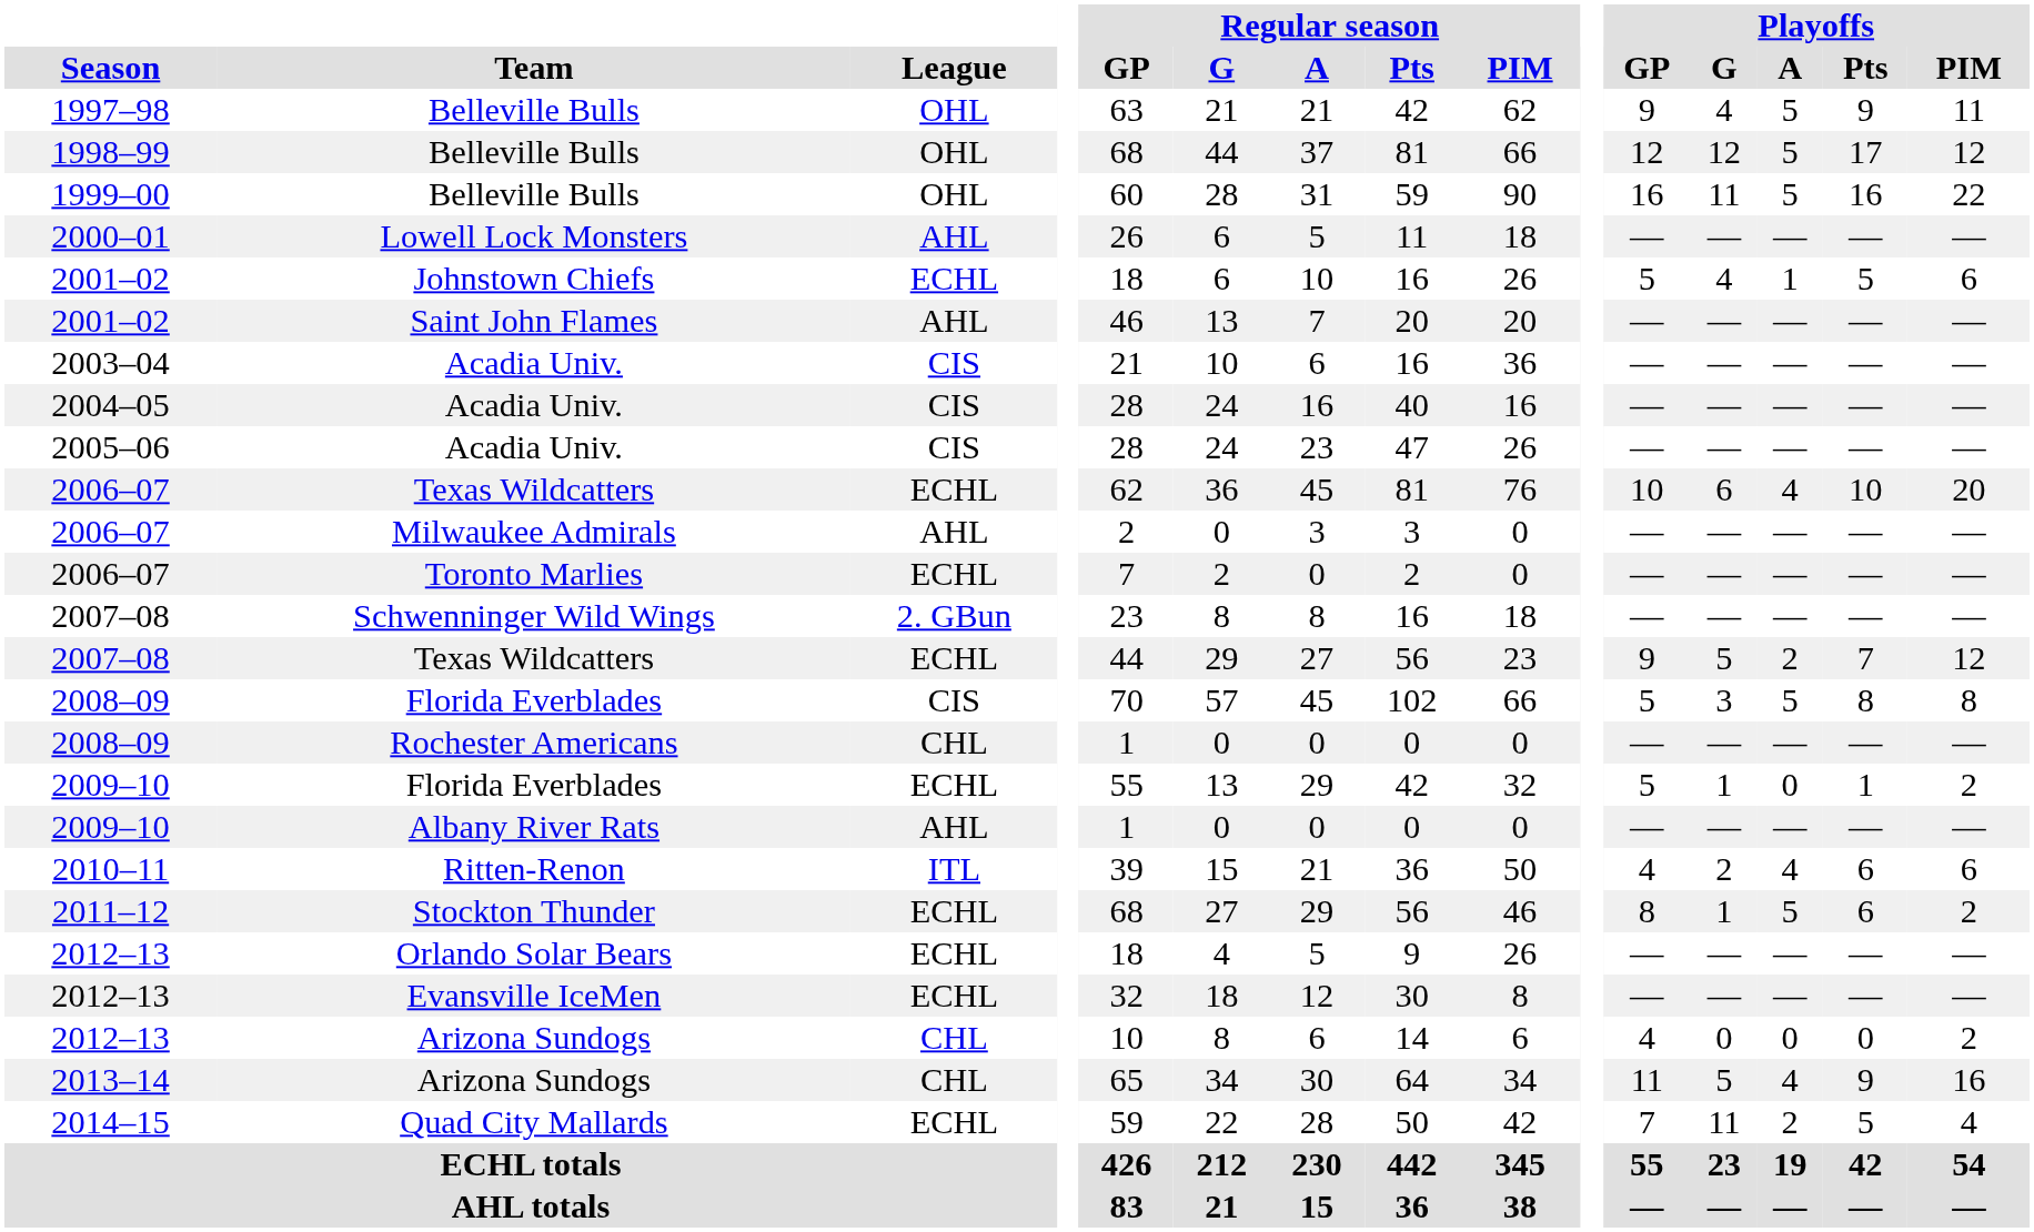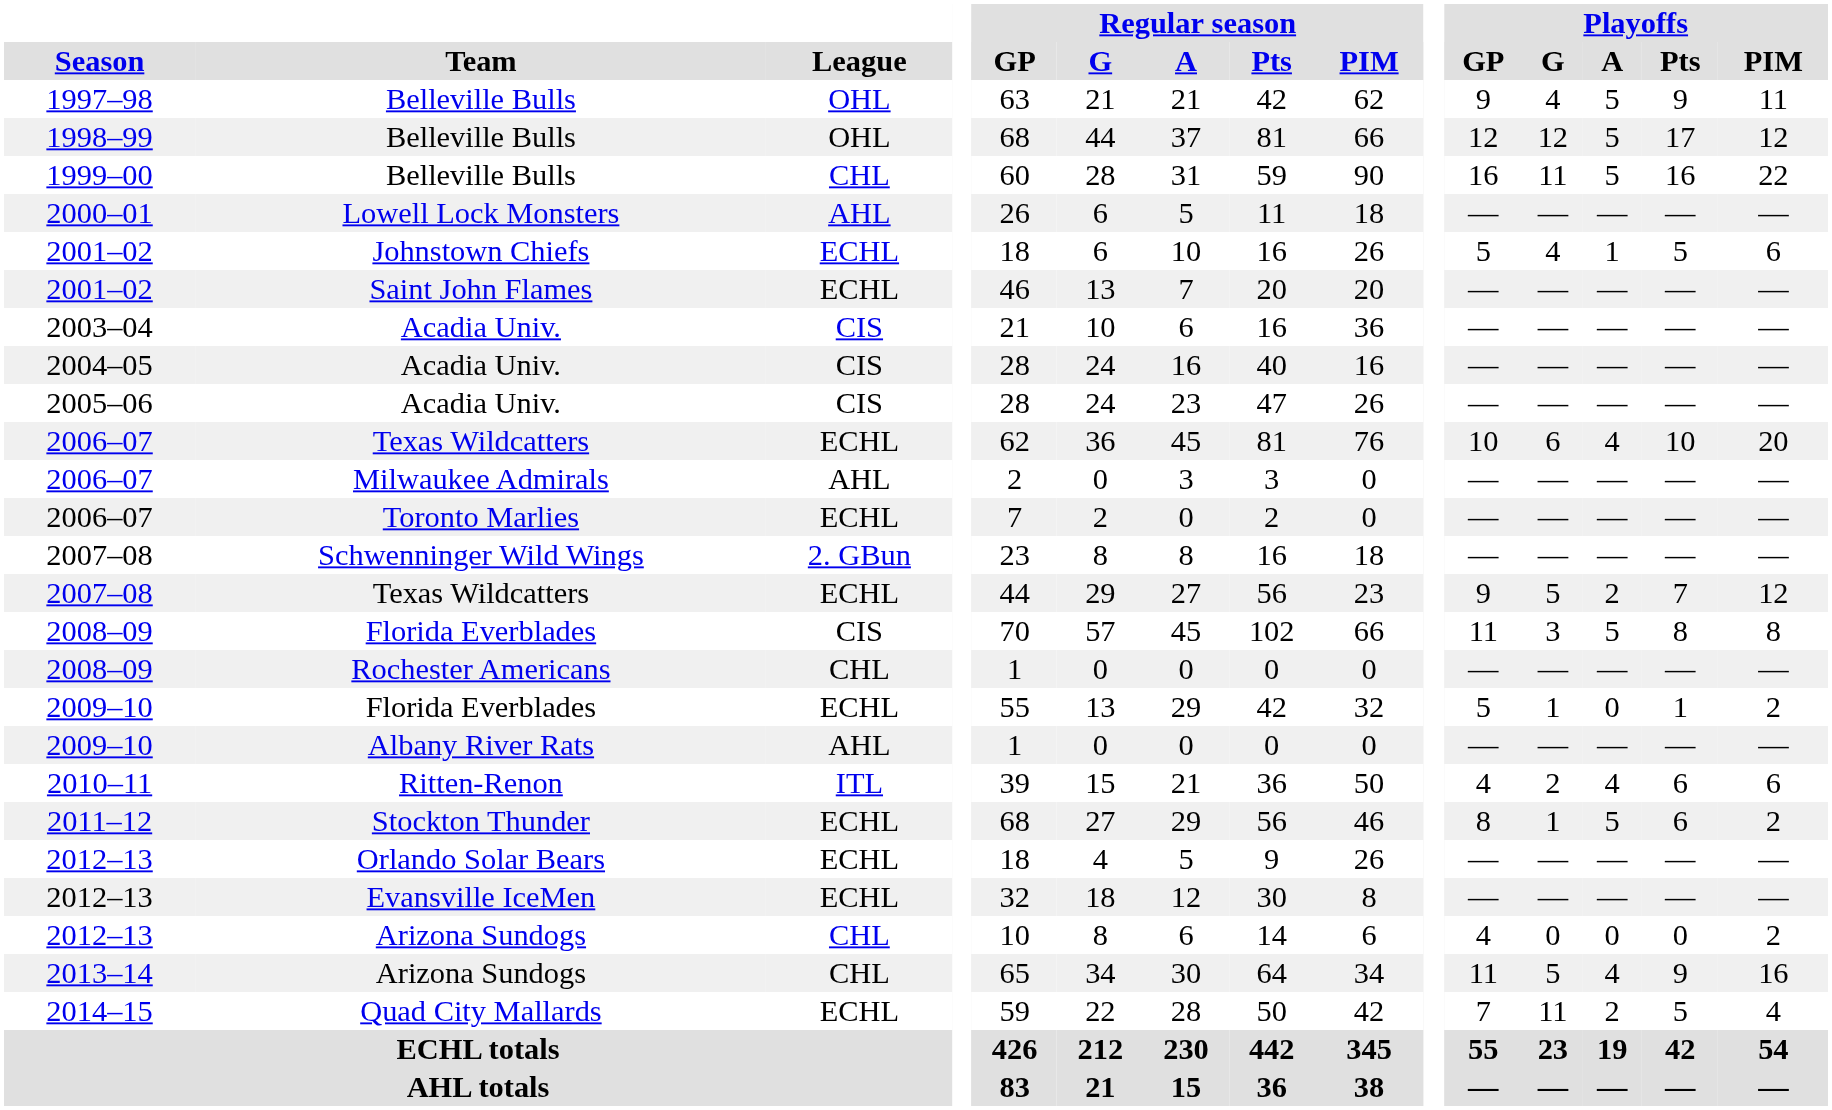1999–00 / Belleville Bulls | League: OHL -> CHL
Saint John Flames | League: AHL -> ECHL
2008–09 / Florida Everblades | Playoffs / GP: 5 -> 11
